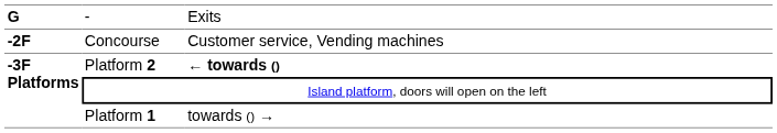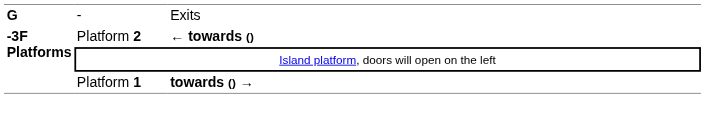- row: -2F | Concourse | Customer service, Vending machines
Platform 1 | column 3: normal -> bold
